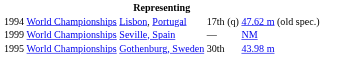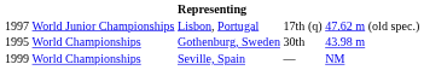Lisbon, Portugal | column 1: 1994 -> 1997
Lisbon, Portugal | column 2: World Championships -> World Junior Championships
rows swapped: Gothenburg, Sweden <-> Seville, Spain
